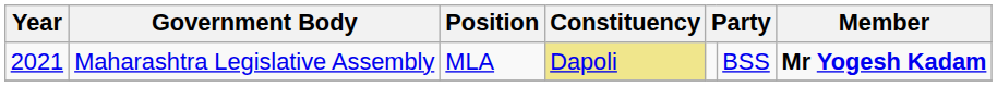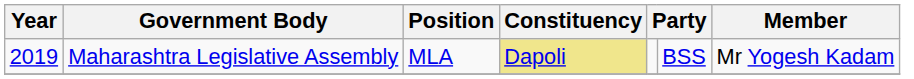Maharashtra Legislative Assembly | Year: 2021 -> 2019
Maharashtra Legislative Assembly | Member: bold -> normal
